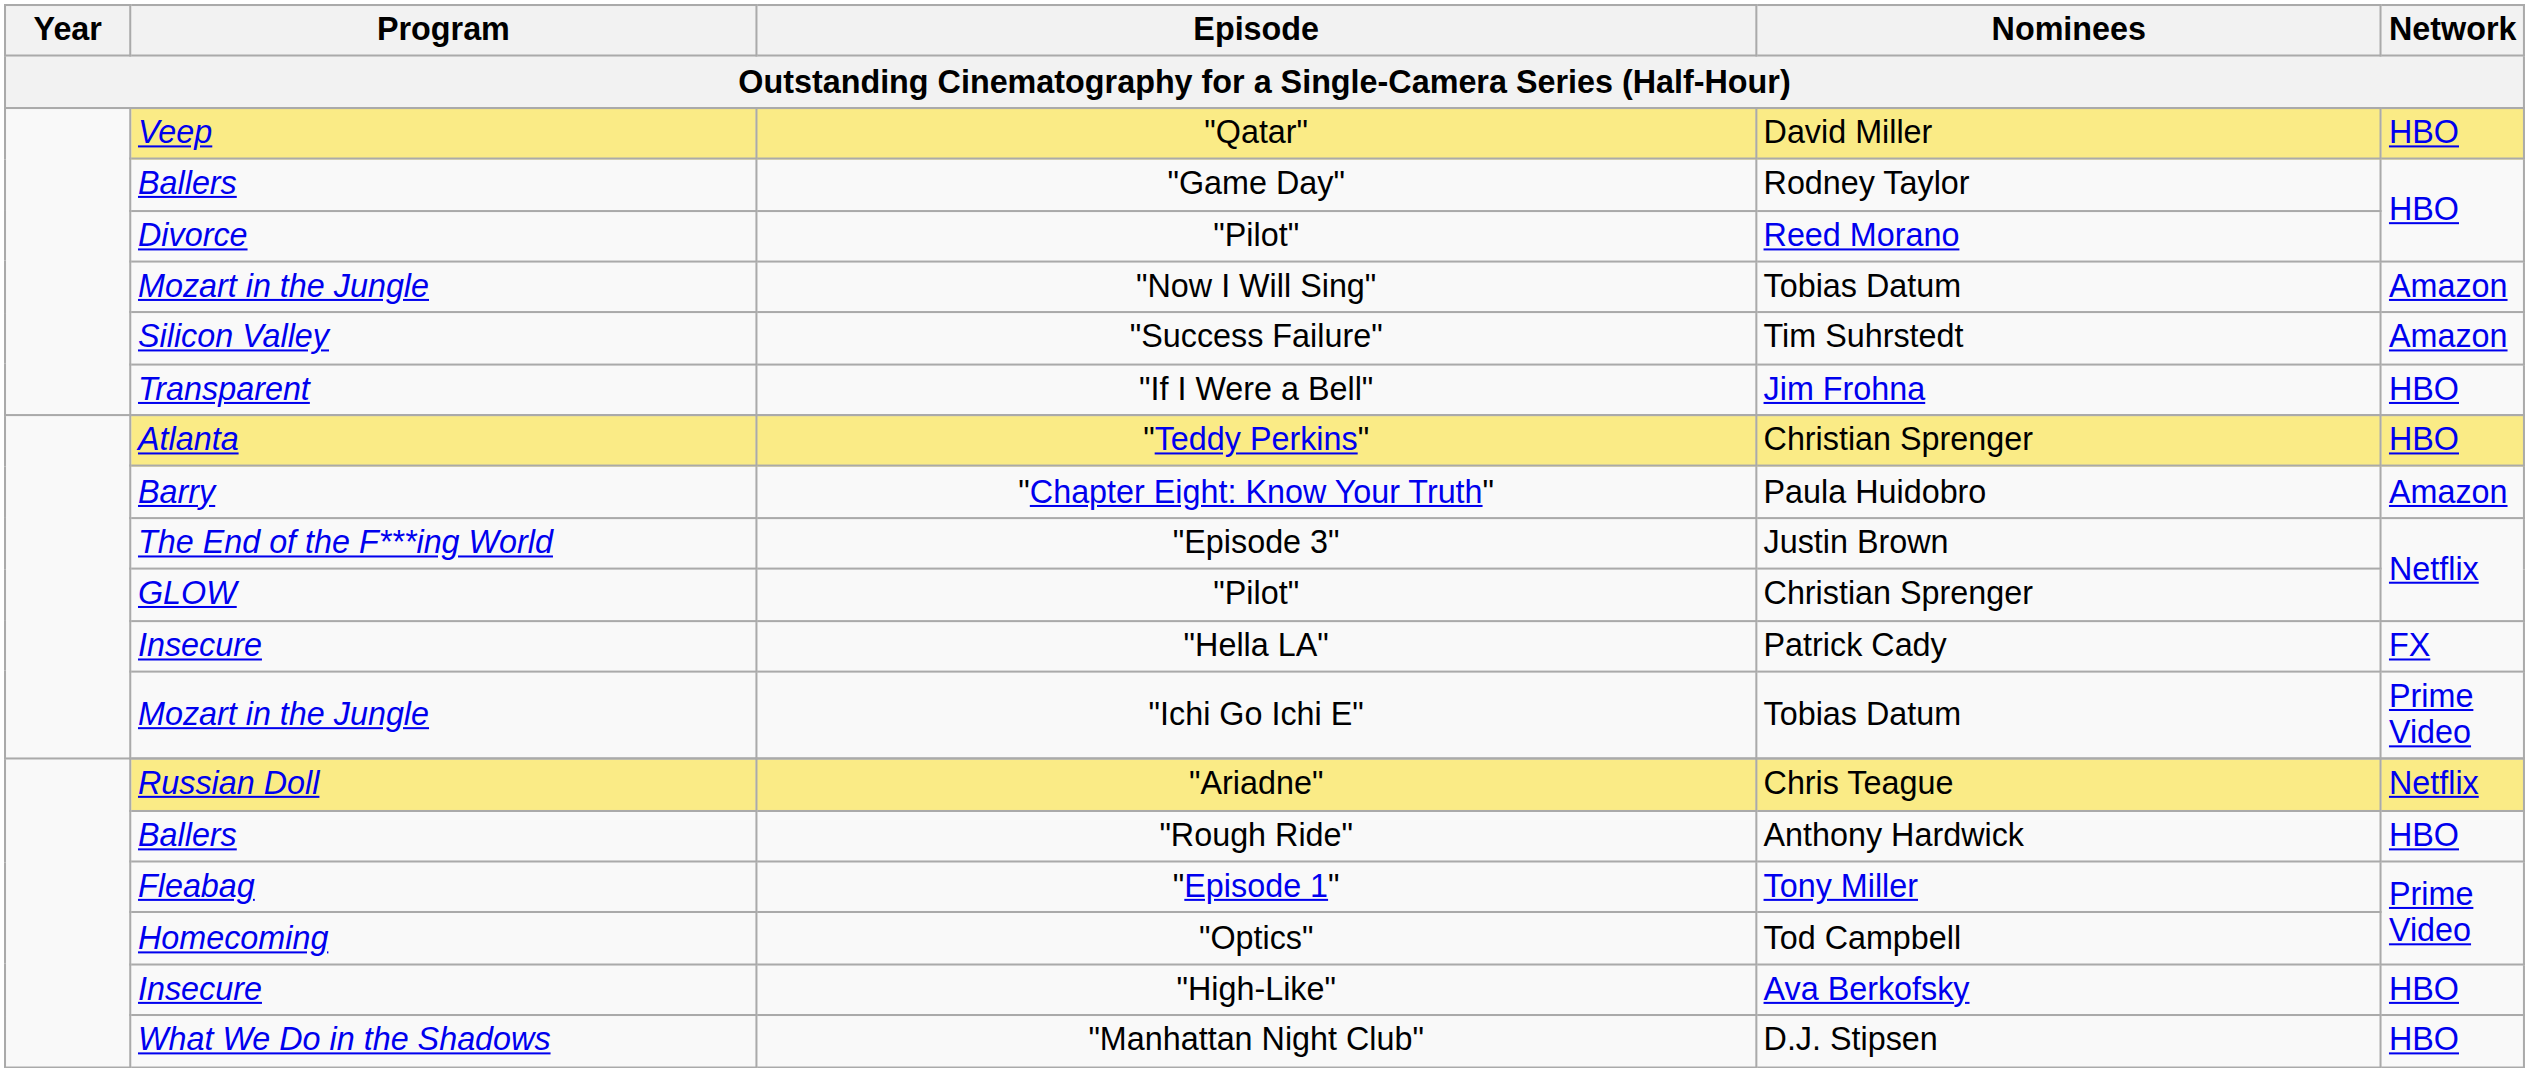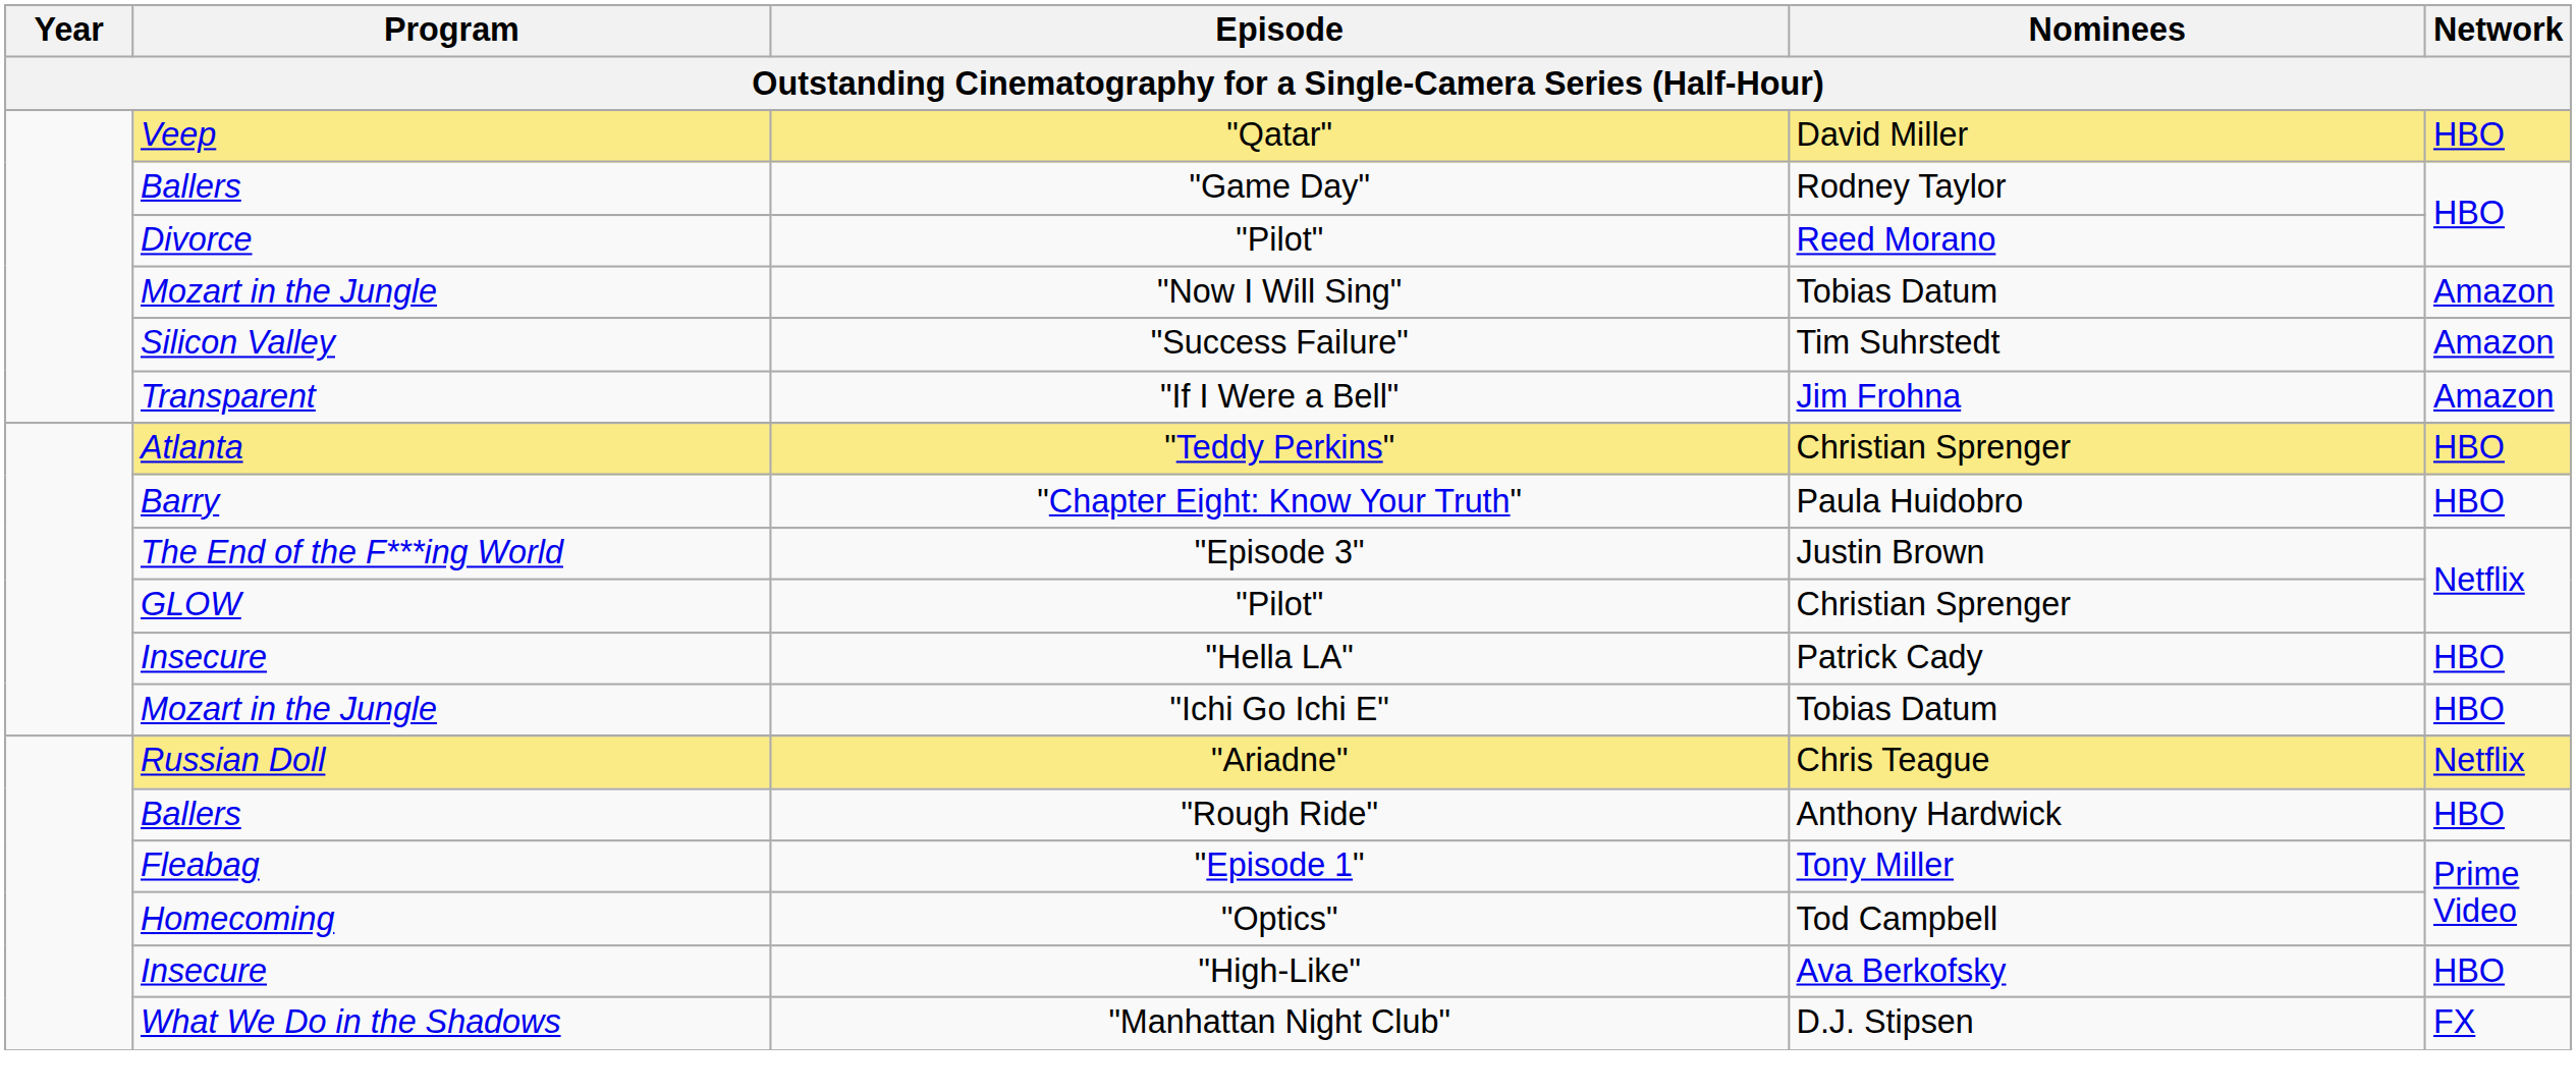"If I Were a Bell" | Network: HBO -> Amazon
"Chapter Eight: Know Your Truth" | Network: Amazon -> HBO
"Hella LA" | Network: FX -> HBO
"Ichi Go Ichi E" | Network: Prime Video -> HBO
"Manhattan Night Club" | Network: HBO -> FX
